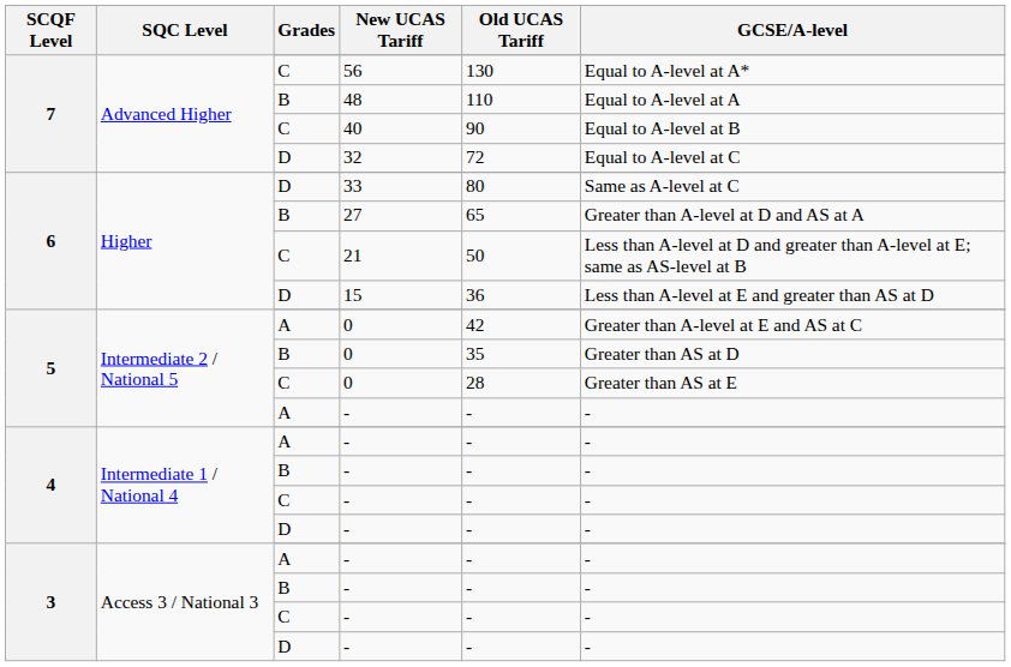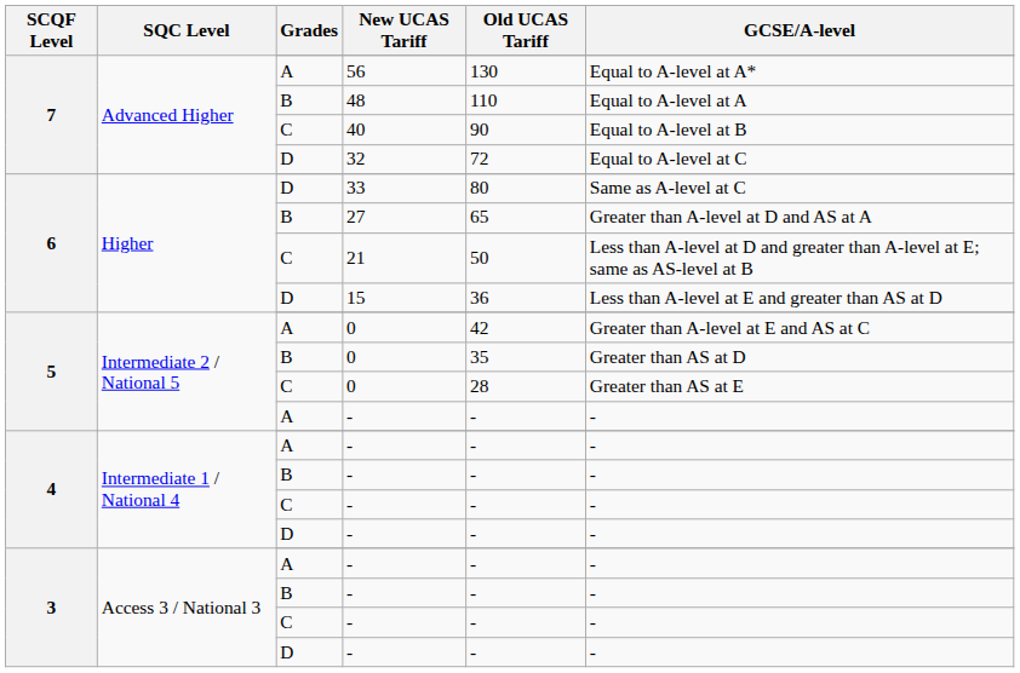56 | Grades: C -> A
